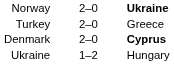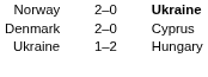- row: Turkey | 2–0 | Greece
Denmark | column 3: bold -> normal
